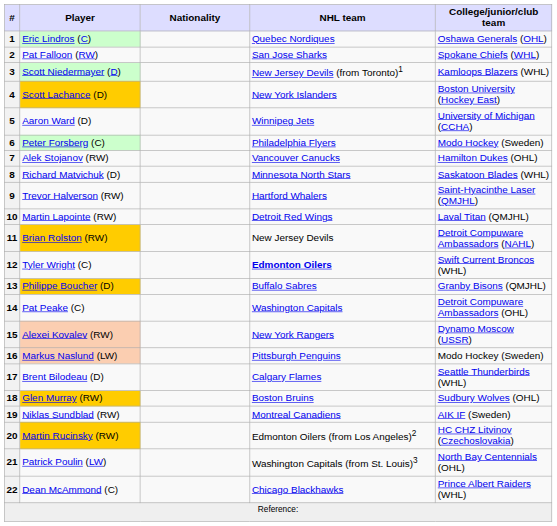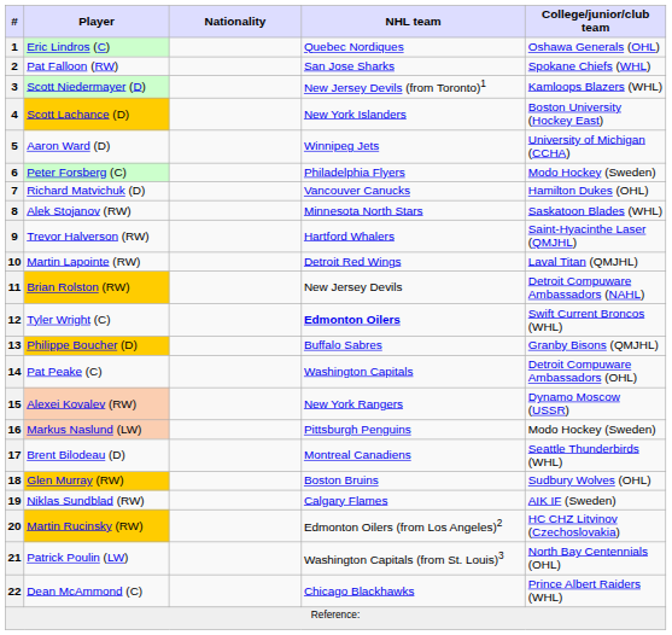7 | Player: Alek Stojanov (RW) -> Richard Matvichuk (D)
8 | Player: Richard Matvichuk (D) -> Alek Stojanov (RW)
17 | NHL team: Calgary Flames -> Montreal Canadiens
19 | NHL team: Montreal Canadiens -> Calgary Flames
